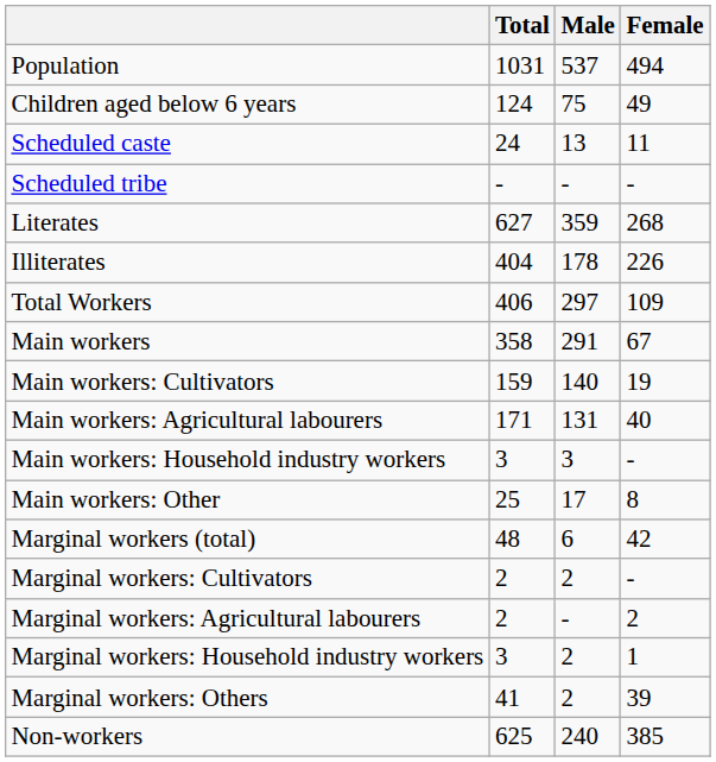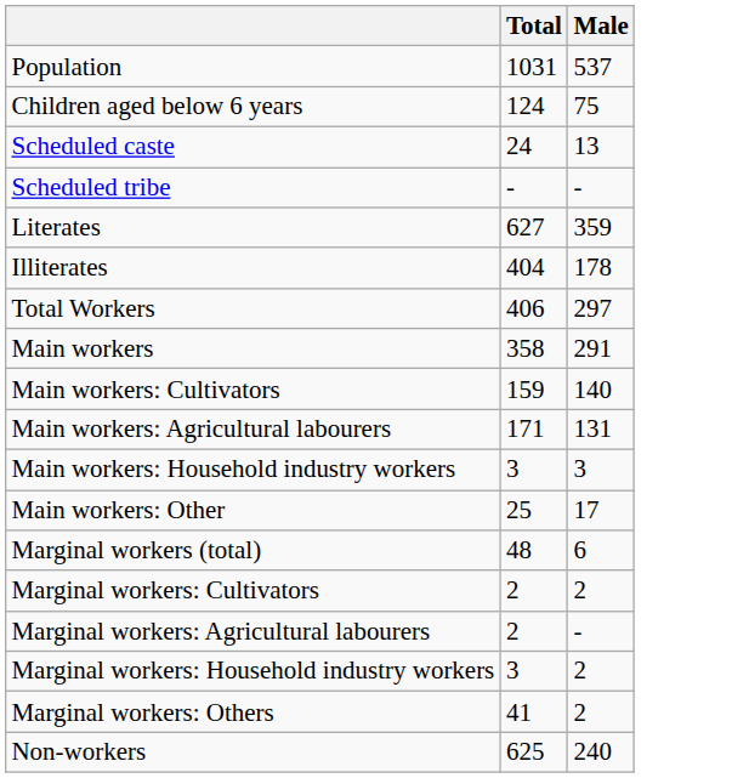- column: Female | 494 | 49 | 11 | - | 268 | 226 | 109 | 67 | 19 | 40 | - | 8 | 42 | - | 2 | 1 | 39 | 385
